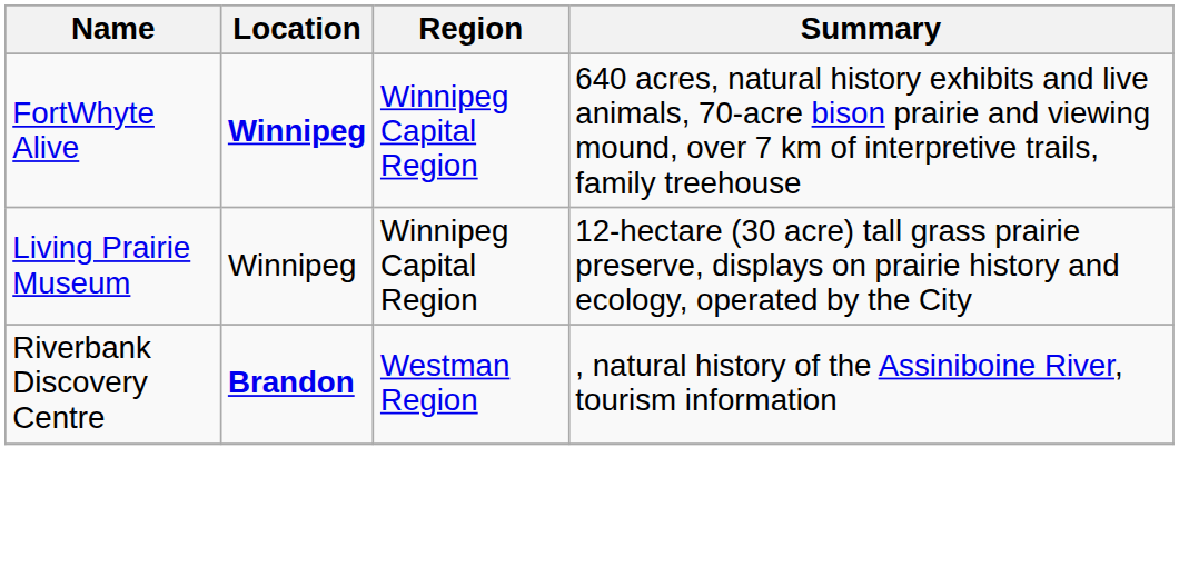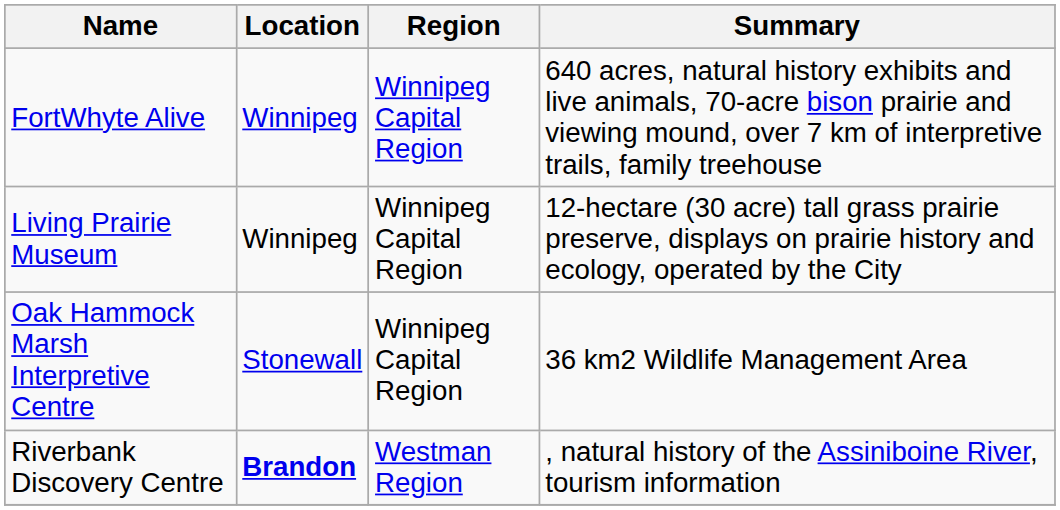FortWhyte Alive | Location: bold -> normal
+ row: Oak Hammock Marsh Interpretive Centre | Stonewall | Winnipeg Capital Region | 36 km2 Wildlife Management Area
